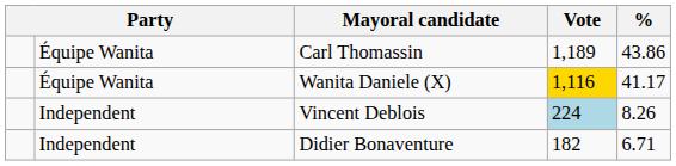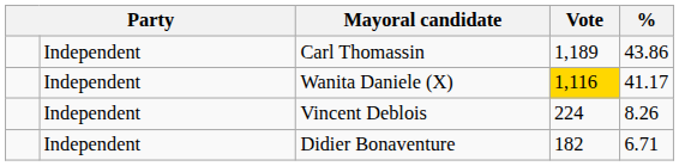Carl Thomassin | column 2: Équipe Wanita -> Independent
Wanita Daniele (X) | column 2: Équipe Wanita -> Independent
Vincent Deblois | Vote: lightblue background -> no background
